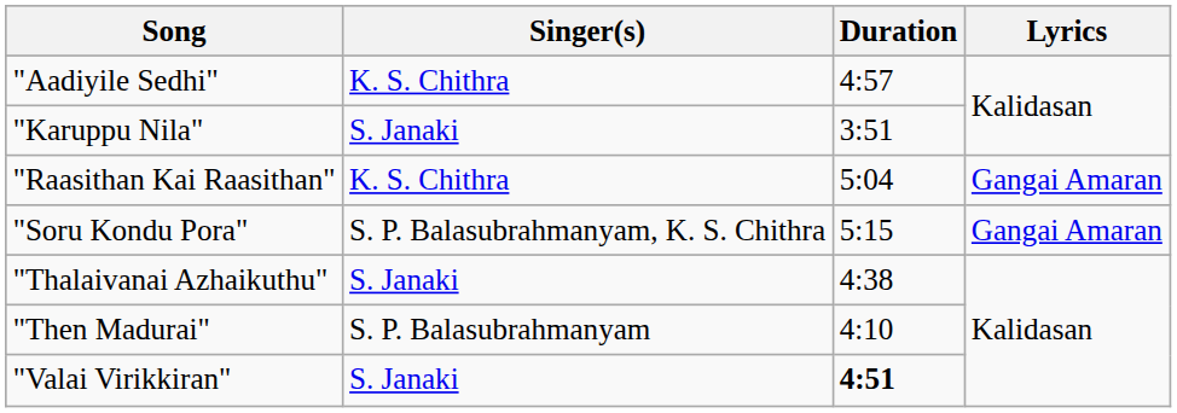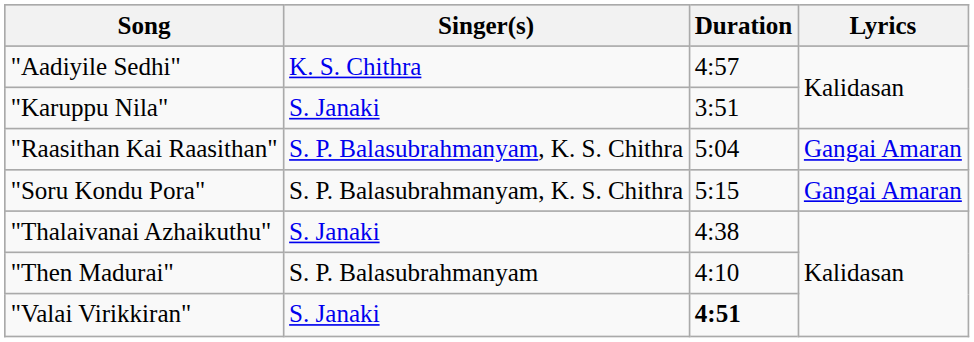"Raasithan Kai Raasithan" | Singer(s): K. S. Chithra -> S. P. Balasubrahmanyam, K. S. Chithra
